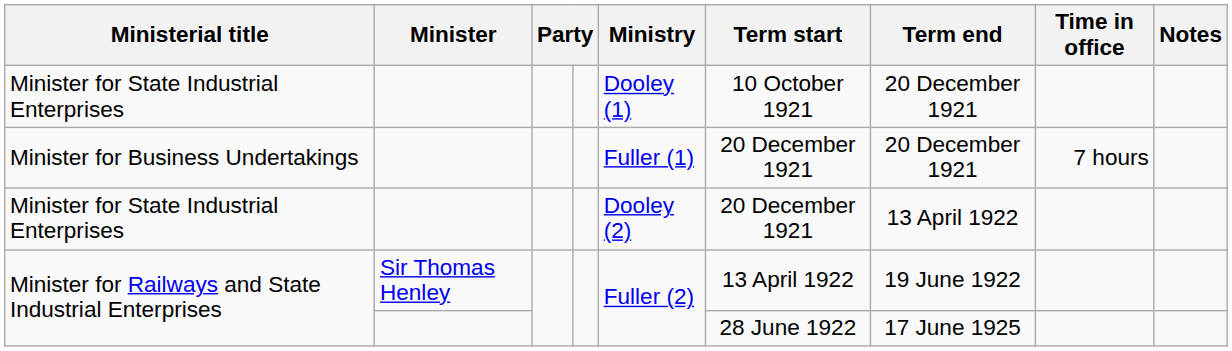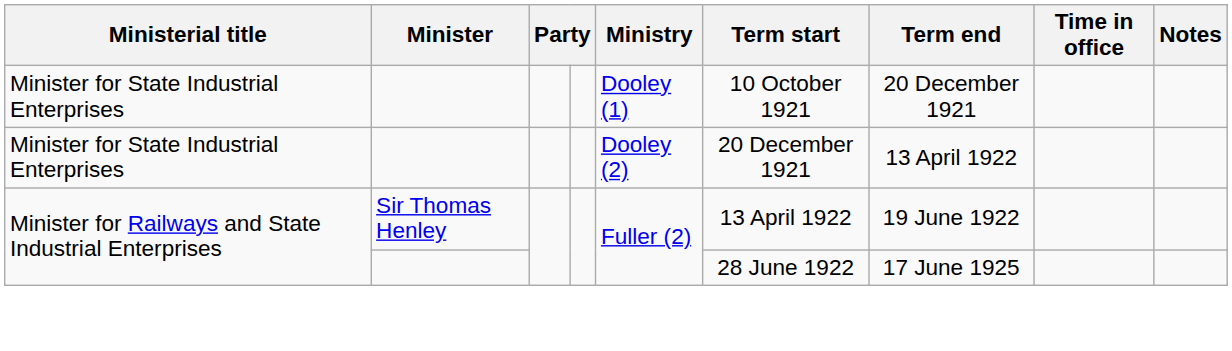- row: Minister for Business Undertakings | Fuller (1) | 20 December 1921 | 20 December 1921 | 7 hours
